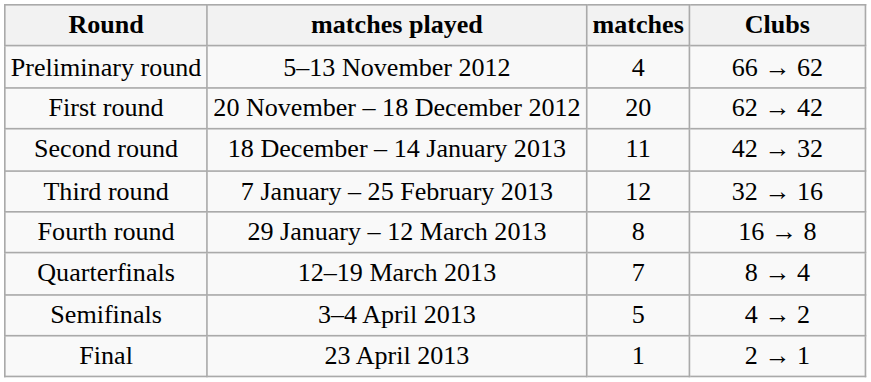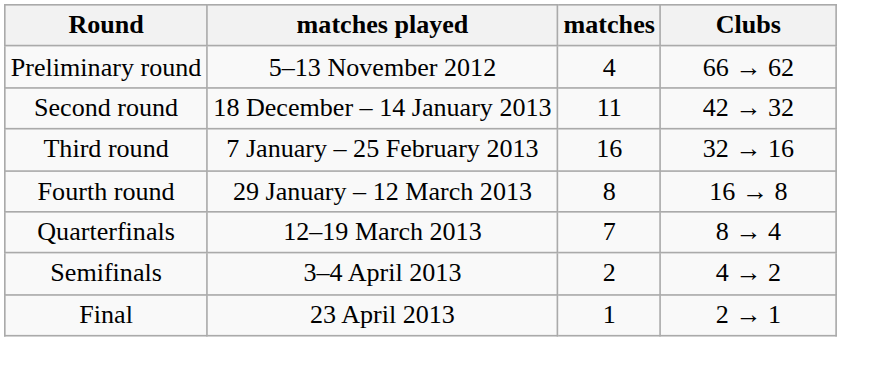- row: First round | 20 November – 18 December 2012 | 20 | 62 → 42
Third round | matches: 12 -> 16
Semifinals | matches: 5 -> 2
